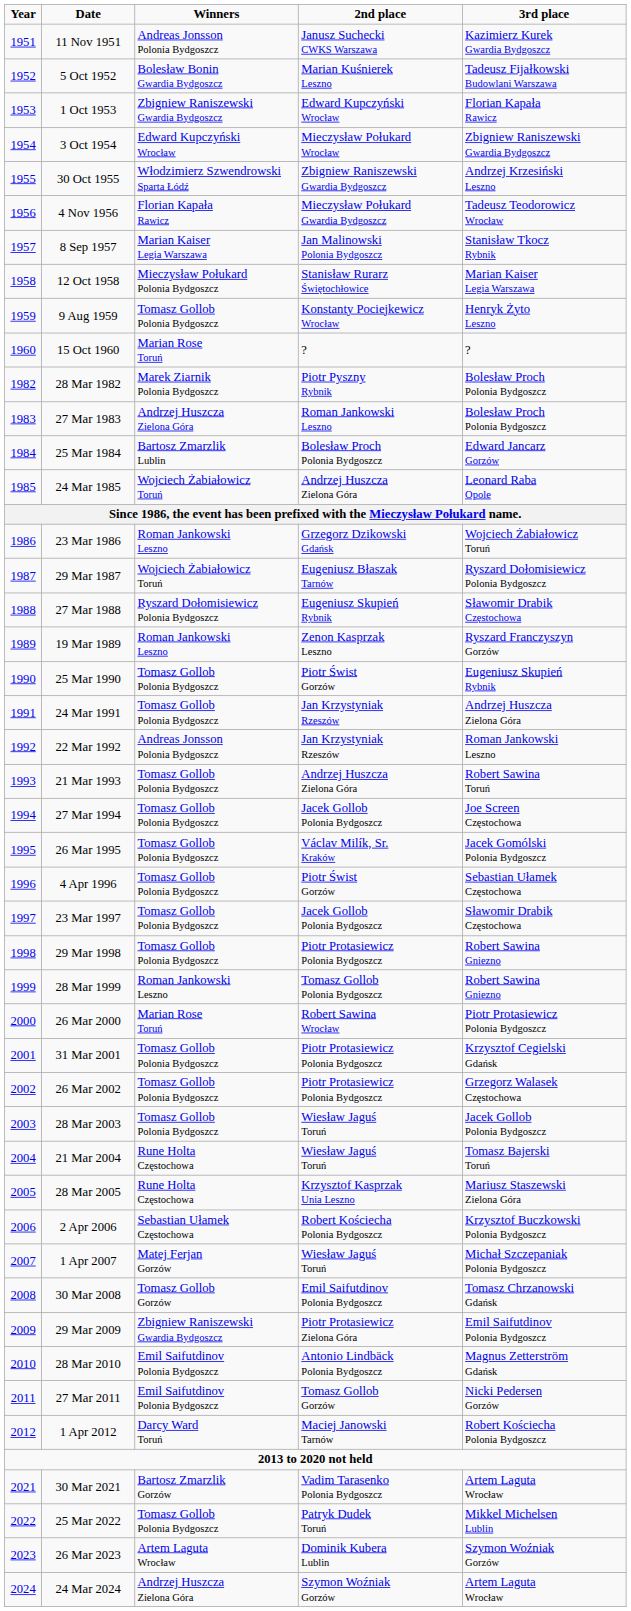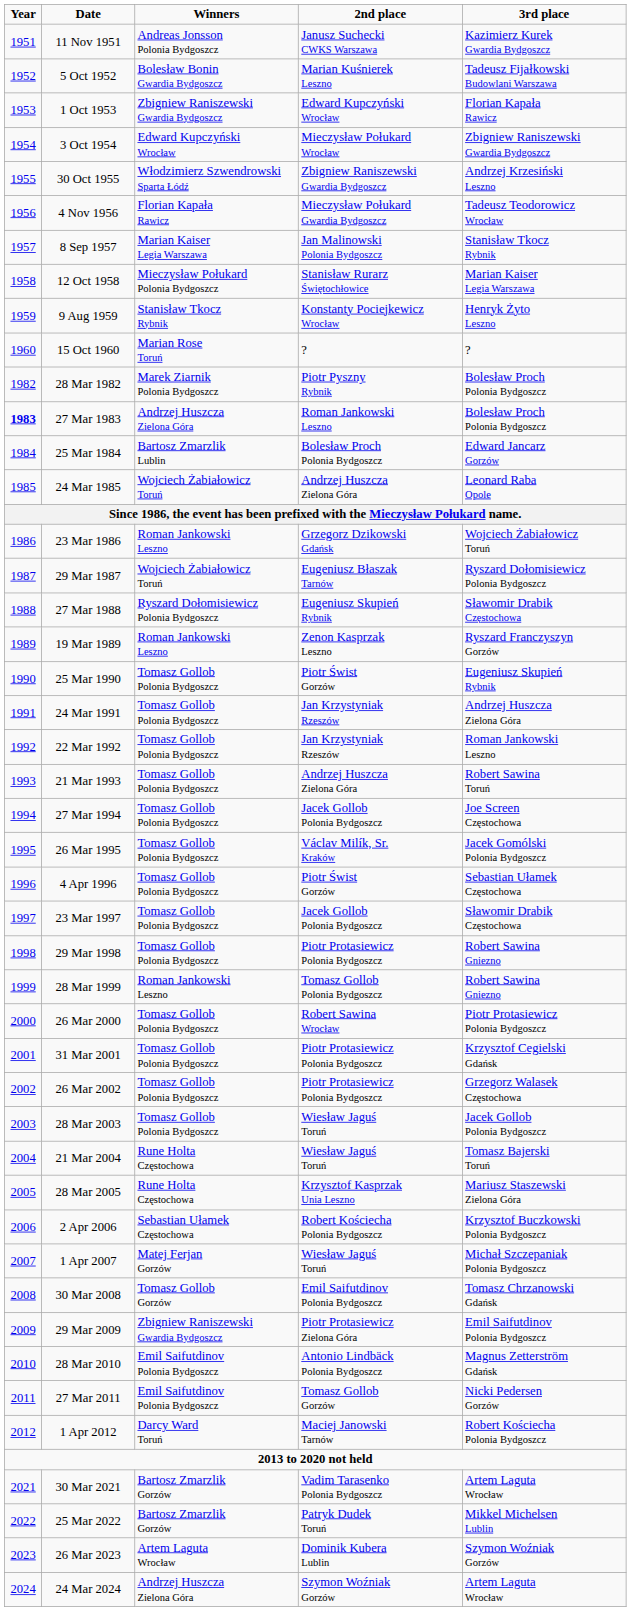9 Aug 1959 | Winners: Tomasz Gollob Polonia Bydgoszcz -> Stanisław Tkocz Rybnik
27 Mar 1983 | Year: normal -> bold
22 Mar 1992 | Winners: Andreas Jonsson Polonia Bydgoszcz -> Tomasz Gollob Polonia Bydgoszcz
26 Mar 2000 | Winners: Marian Rose Toruń -> Tomasz Gollob Polonia Bydgoszcz
25 Mar 2022 | Winners: Tomasz Gollob Polonia Bydgoszcz -> Bartosz Zmarzlik Gorzów
